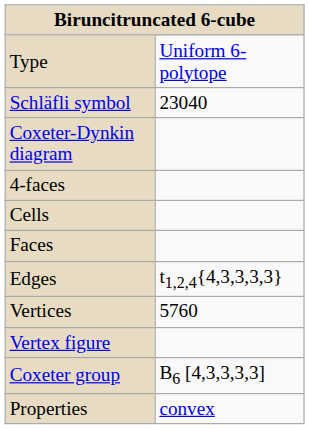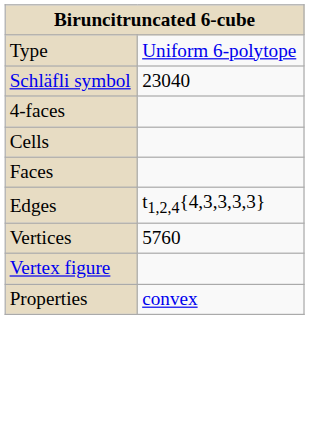- row: Coxeter-Dynkin diagram
- row: Coxeter group | B6 [4,3,3,3,3]
